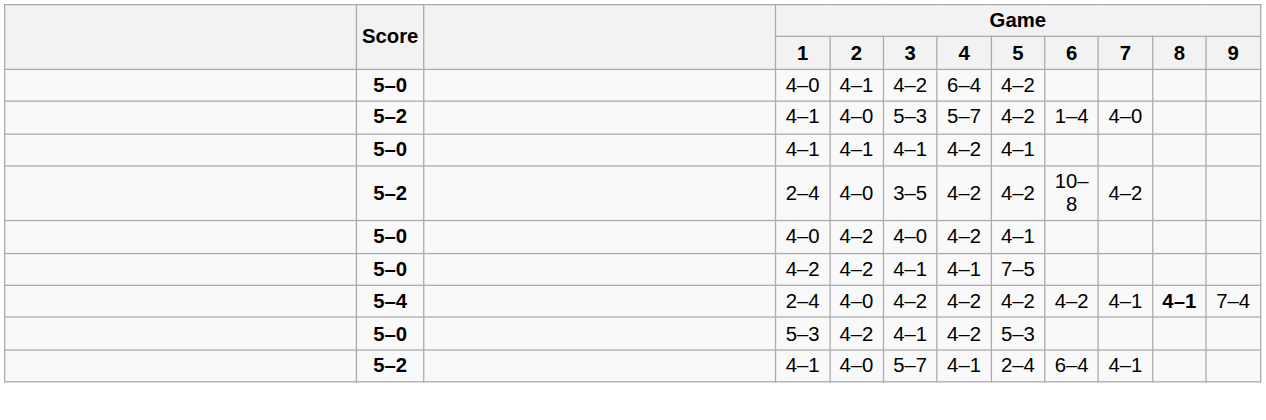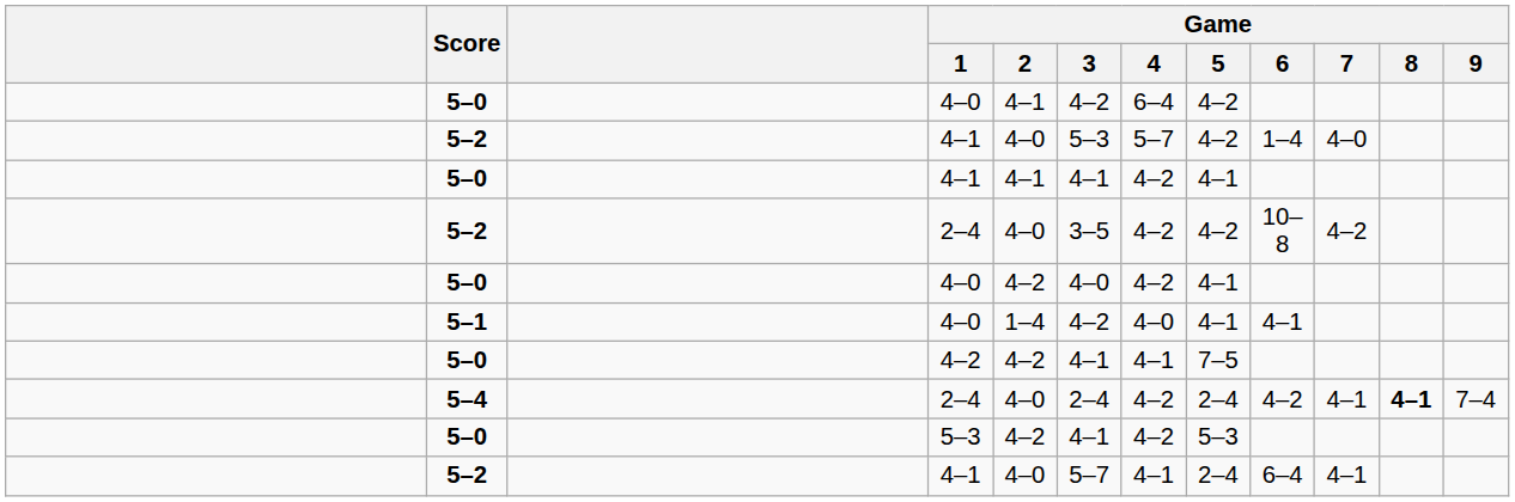+ row: 5–1 | 4–0 | 1–4 | 4–2 | 4–0 | 4–1 | 4–1
5–4 / 2–4 | Game / 3: 4–2 -> 2–4
5–4 / 2–4 | Game / 5: 4–2 -> 2–4
